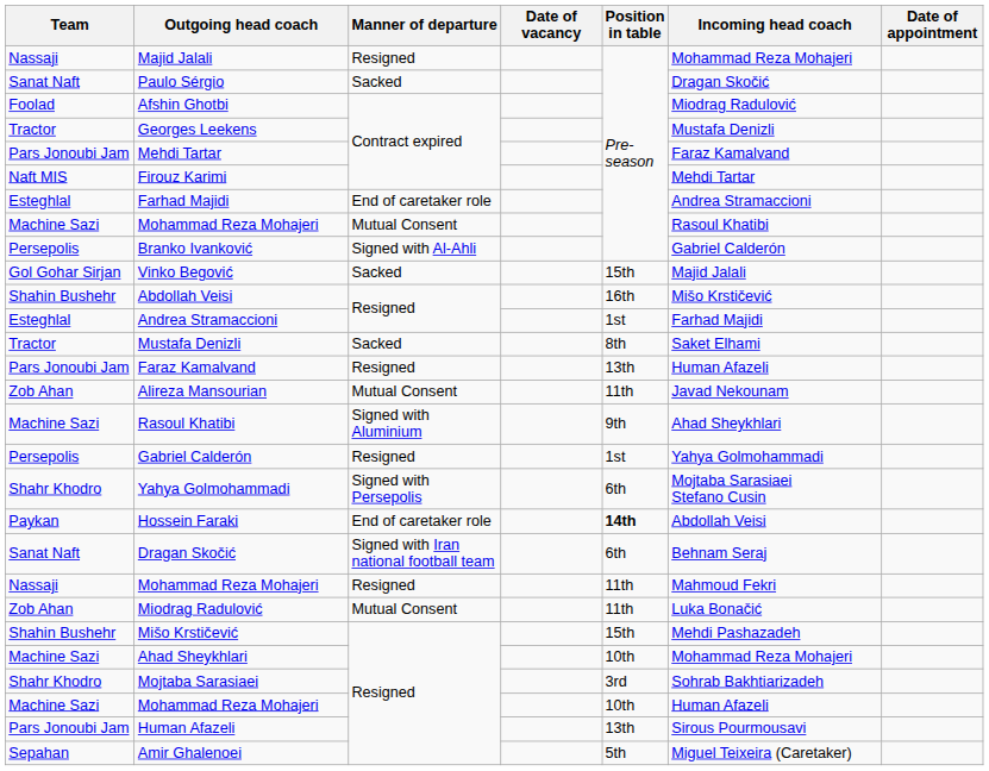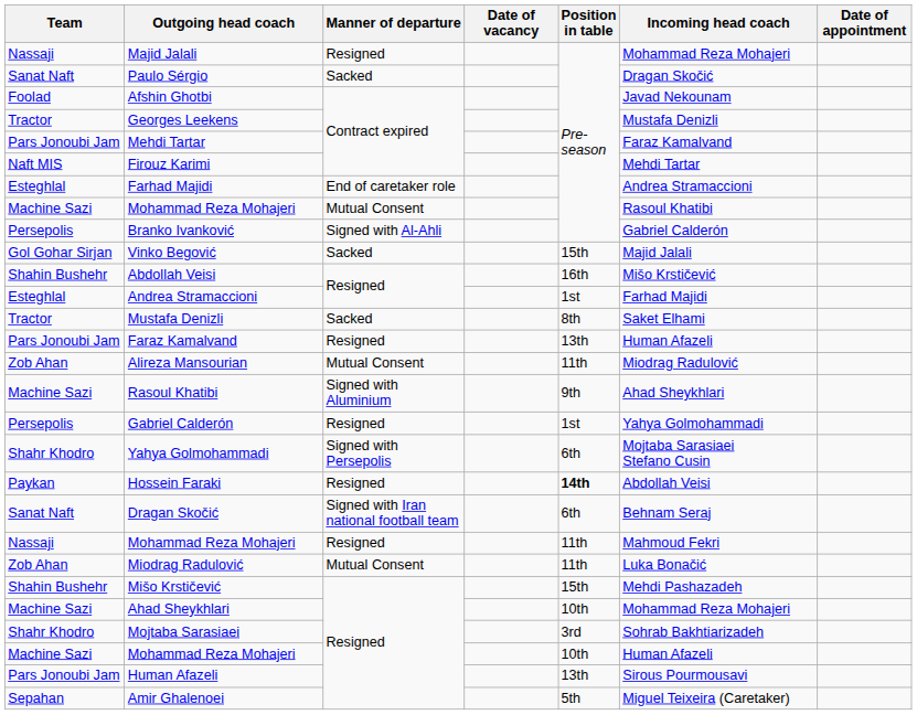Afshin Ghotbi | Incoming head coach: Miodrag Radulović -> Javad Nekounam
Alireza Mansourian | Incoming head coach: Javad Nekounam -> Miodrag Radulović
Hossein Faraki | Manner of departure: End of caretaker role -> Resigned
